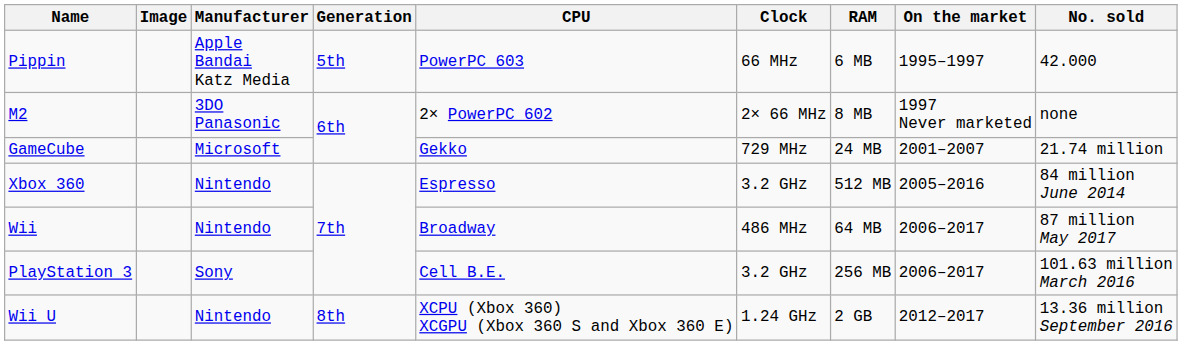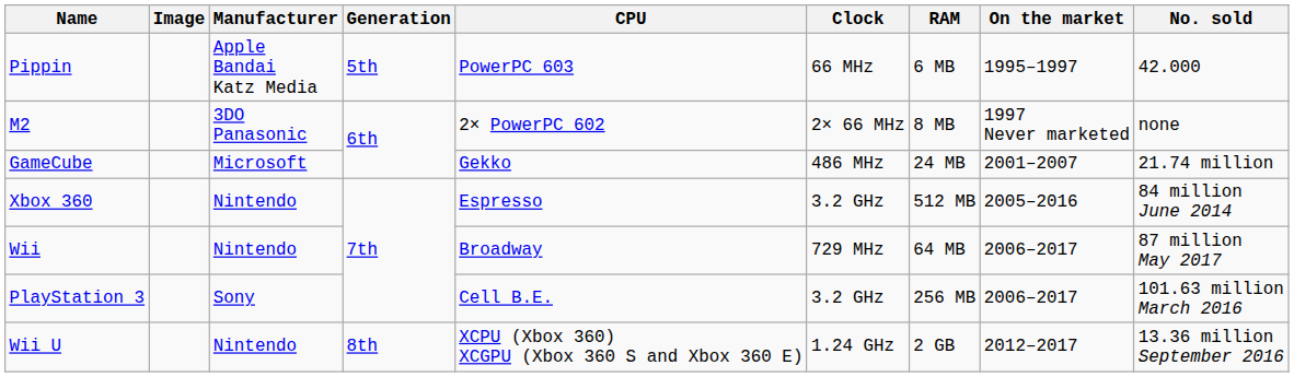GameCube | Clock: 729 MHz -> 486 MHz
Wii | Clock: 486 MHz -> 729 MHz
